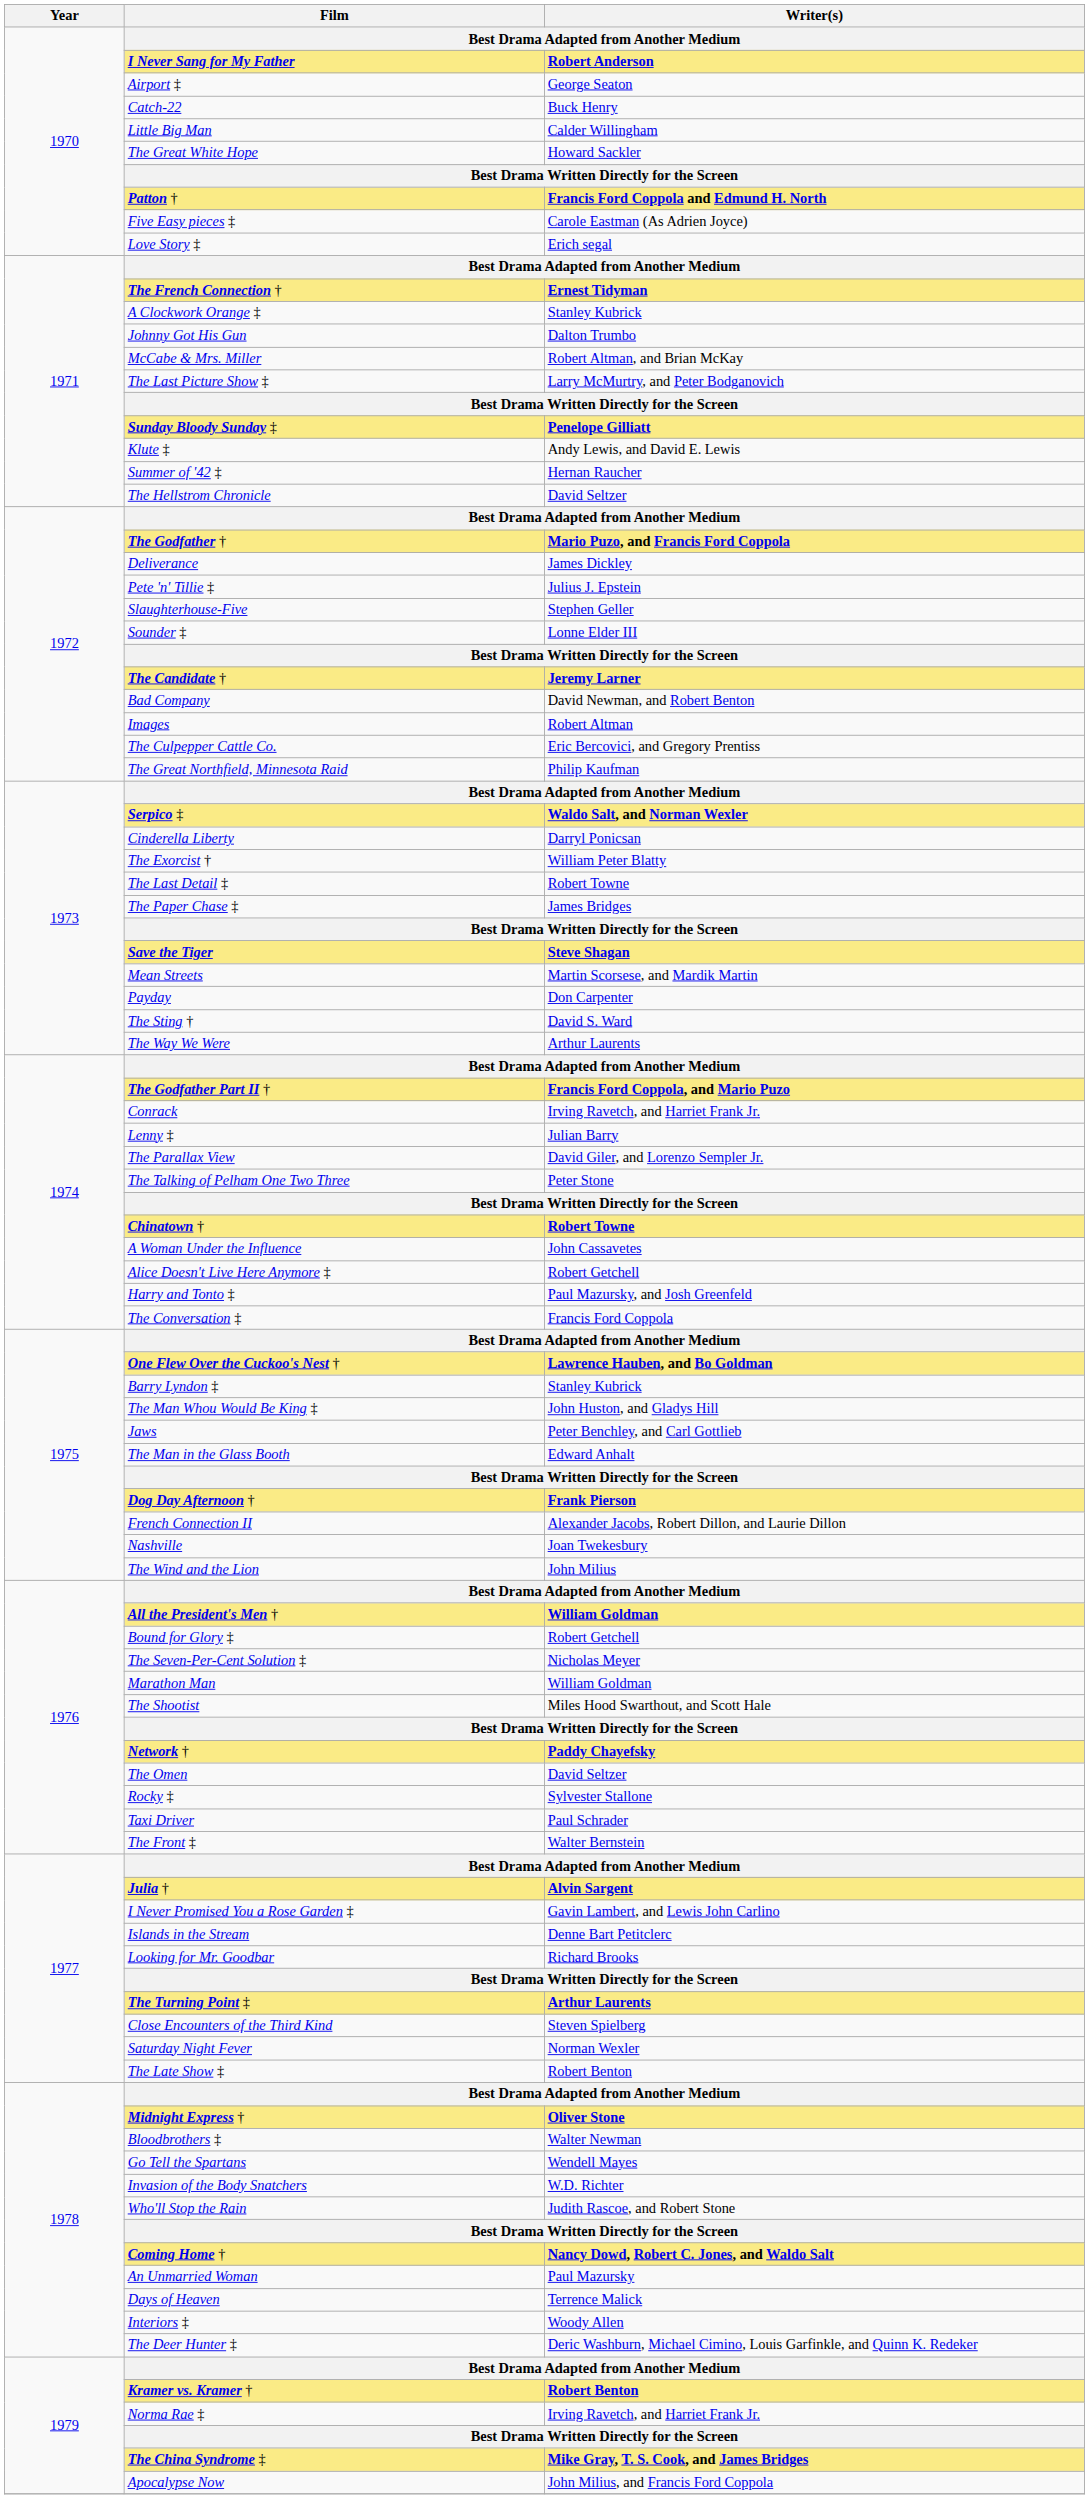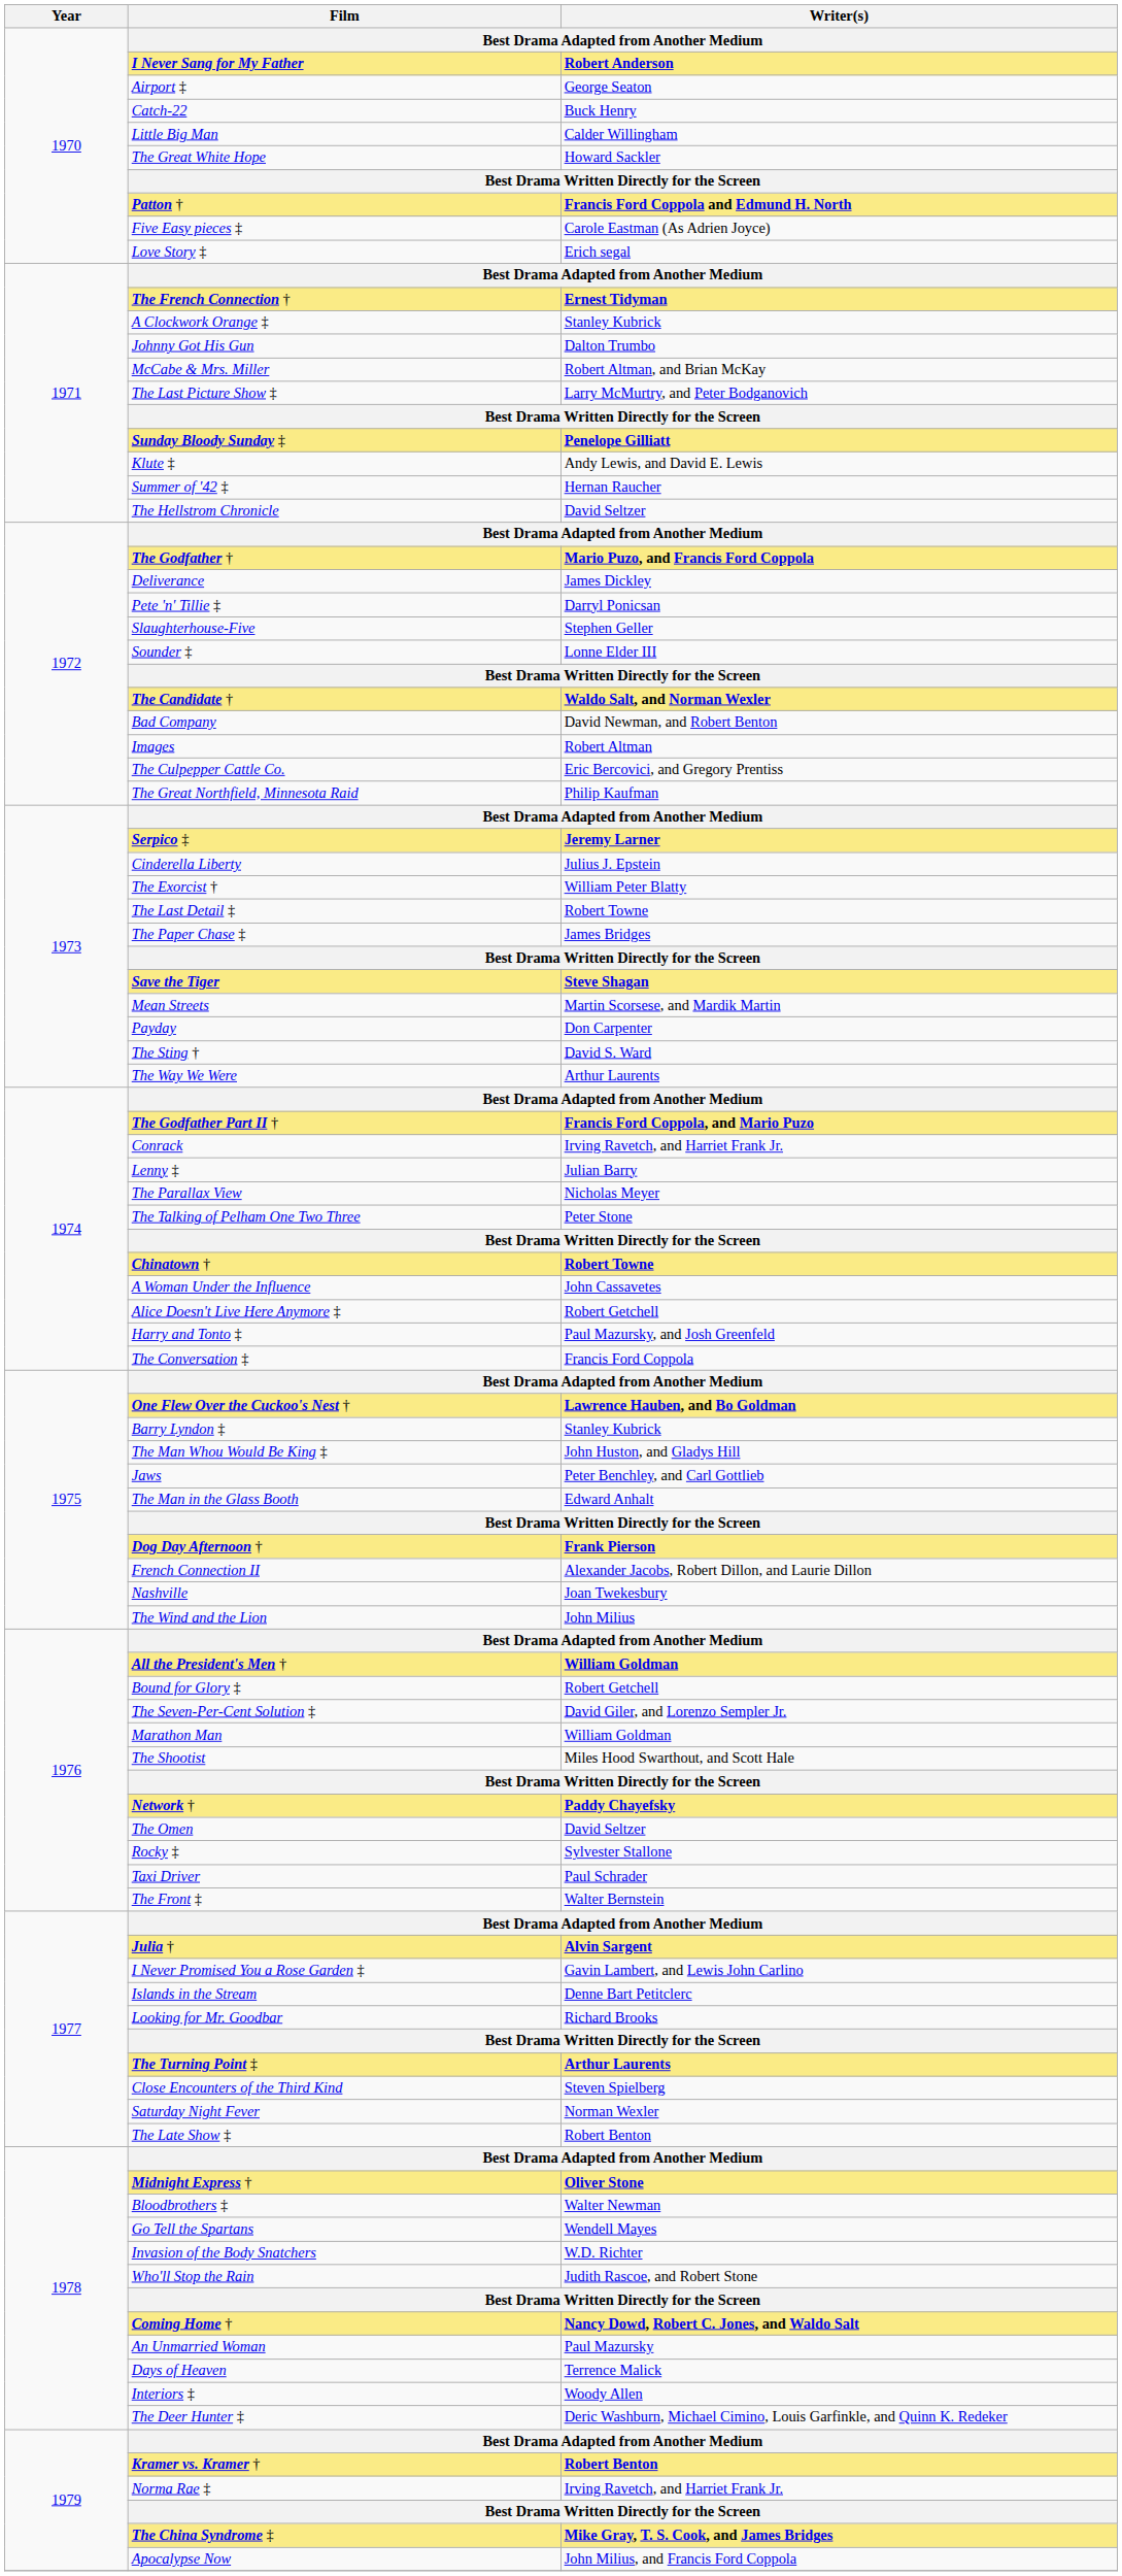Pete 'n' Tillie ‡ | Writer(s): Julius J. Epstein -> Darryl Ponicsan
The Candidate † | Writer(s): Jeremy Larner -> Waldo Salt, and Norman Wexler
Serpico ‡ | Writer(s): Waldo Salt, and Norman Wexler -> Jeremy Larner
Cinderella Liberty | Writer(s): Darryl Ponicsan -> Julius J. Epstein
The Parallax View | Writer(s): David Giler, and Lorenzo Sempler Jr. -> Nicholas Meyer
The Seven-Per-Cent Solution ‡ | Writer(s): Nicholas Meyer -> David Giler, and Lorenzo Sempler Jr.
